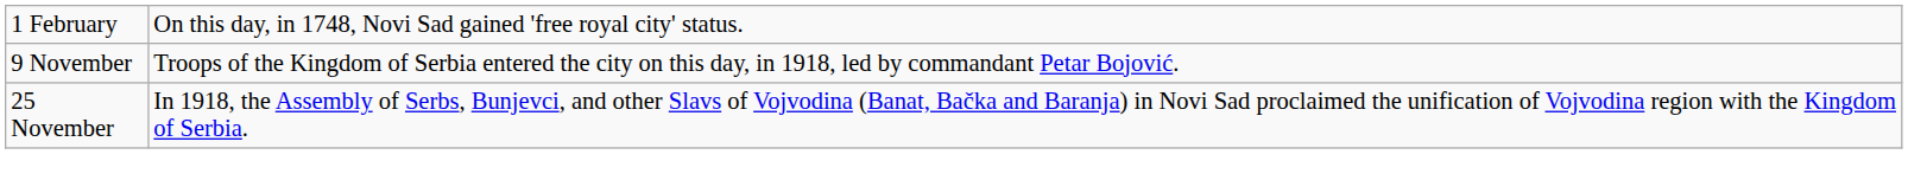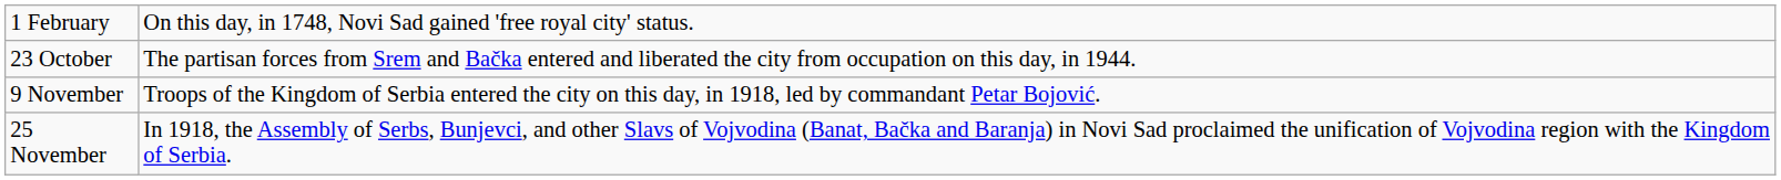+ row: 23 October | The partisan forces from Srem and Bačka entered and liberated the city from occupation on this day, in 1944.
